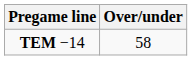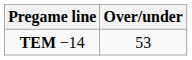TEM −14 | Over/under: 58 -> 53
